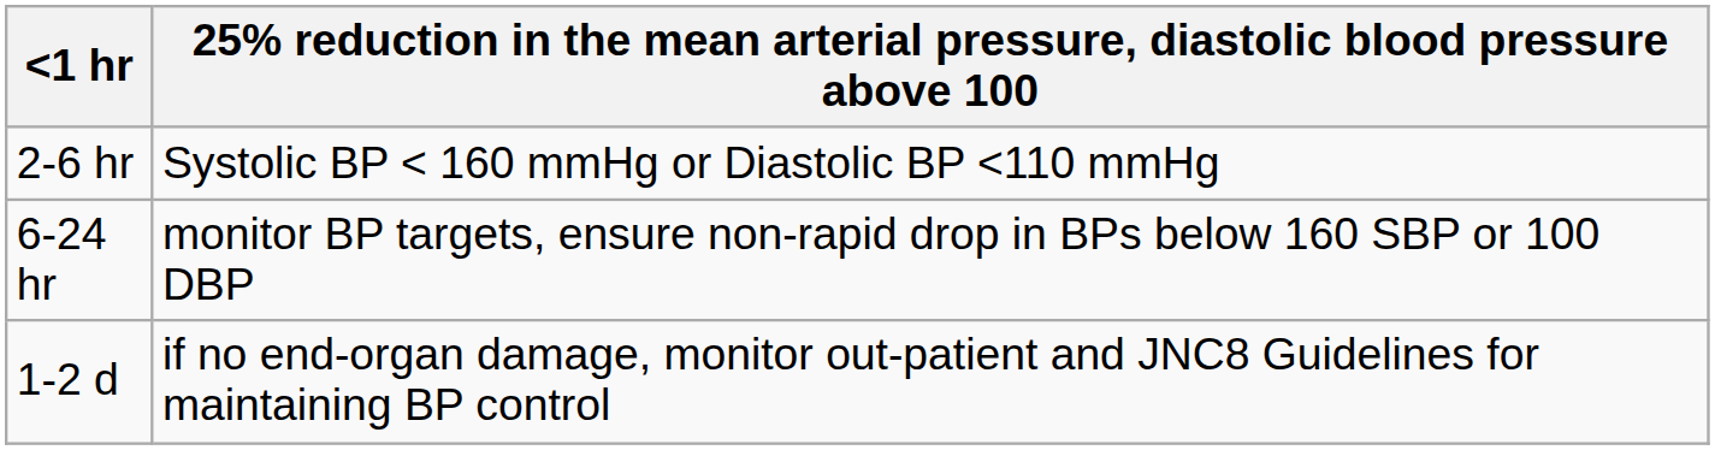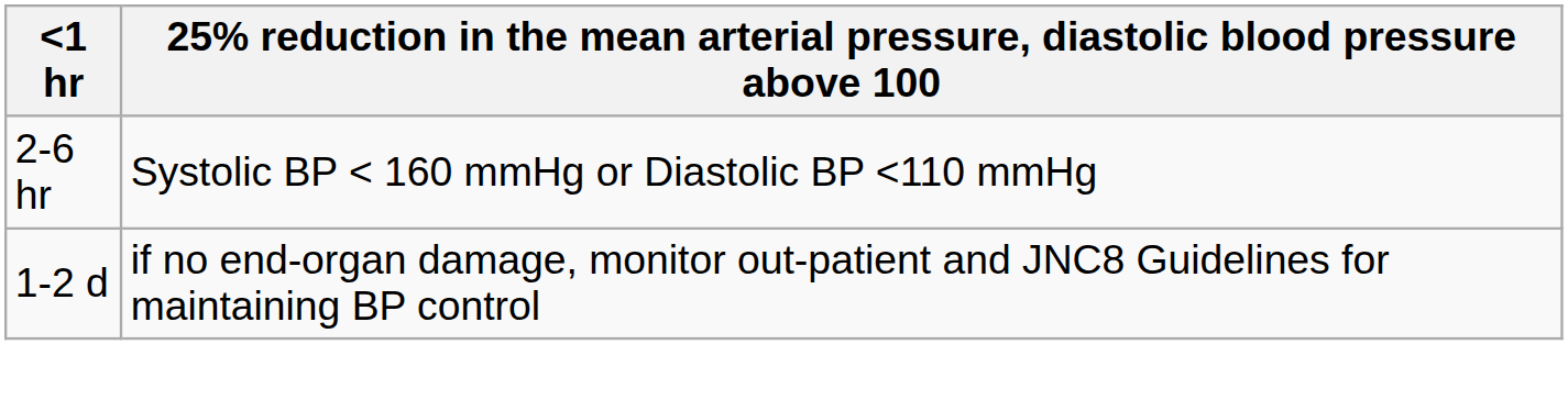- row: 6-24 hr | monitor BP targets, ensure non-rapid drop in BPs below 160 SBP or 100 DBP
